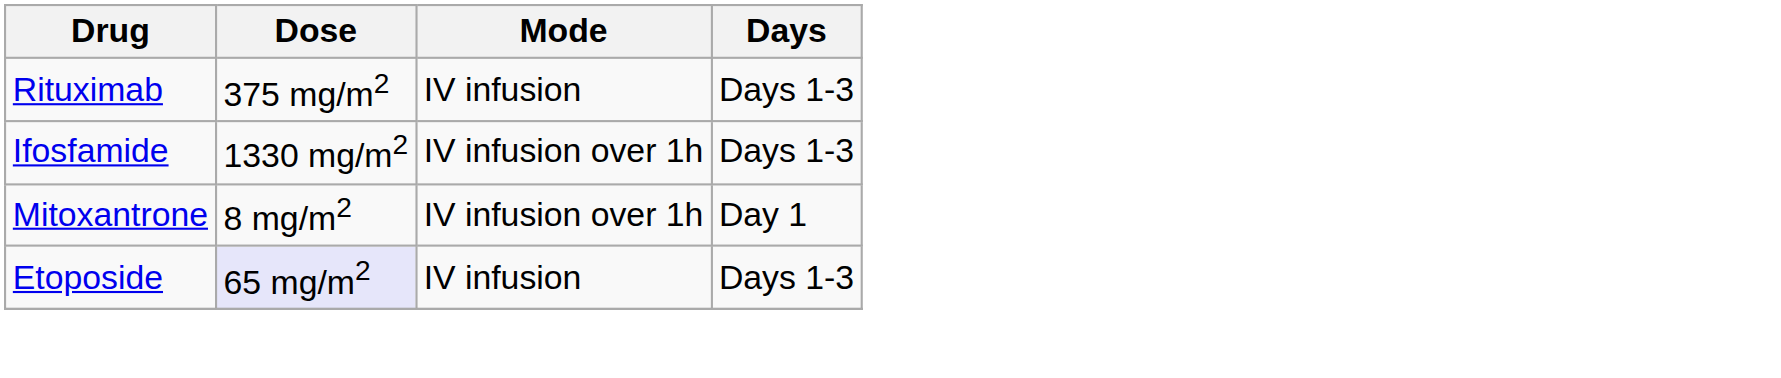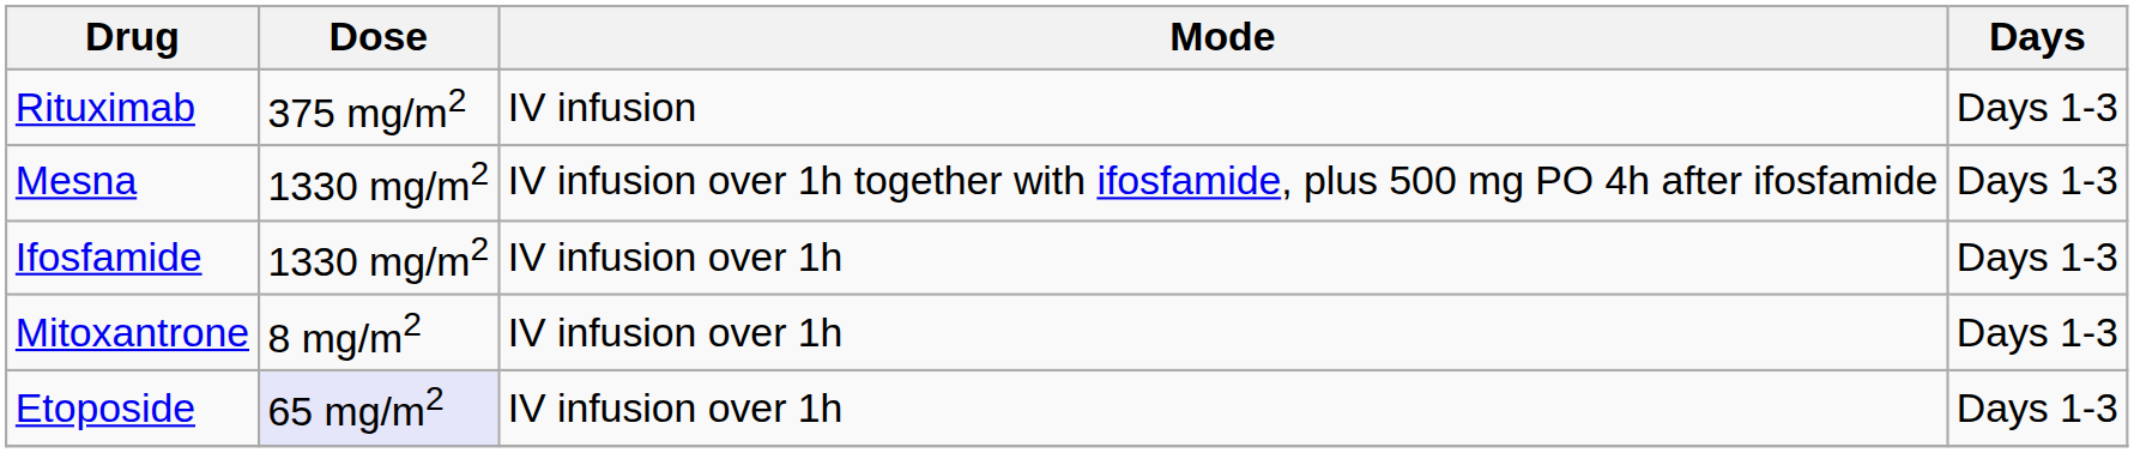+ row: Mesna | 1330 mg/m2 | IV infusion over 1h together with ifosfamide, plus 500 mg PO 4h after ifosfamide | Days 1-3
Mitoxantrone | Days: Day 1 -> Days 1-3
Etoposide | Mode: IV infusion -> IV infusion over 1h
